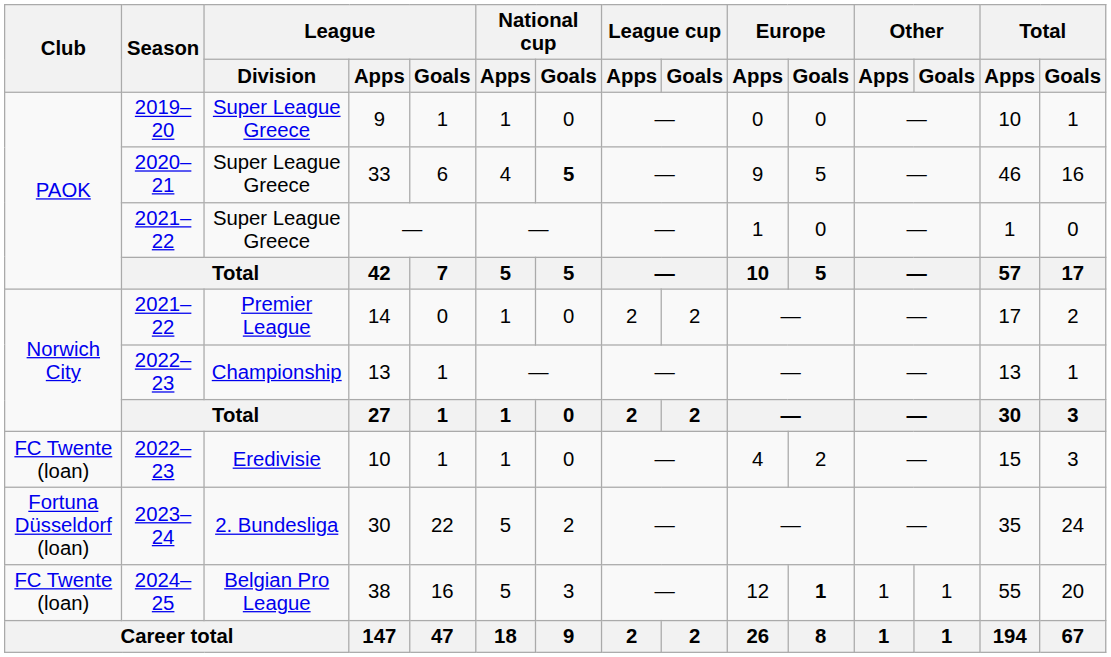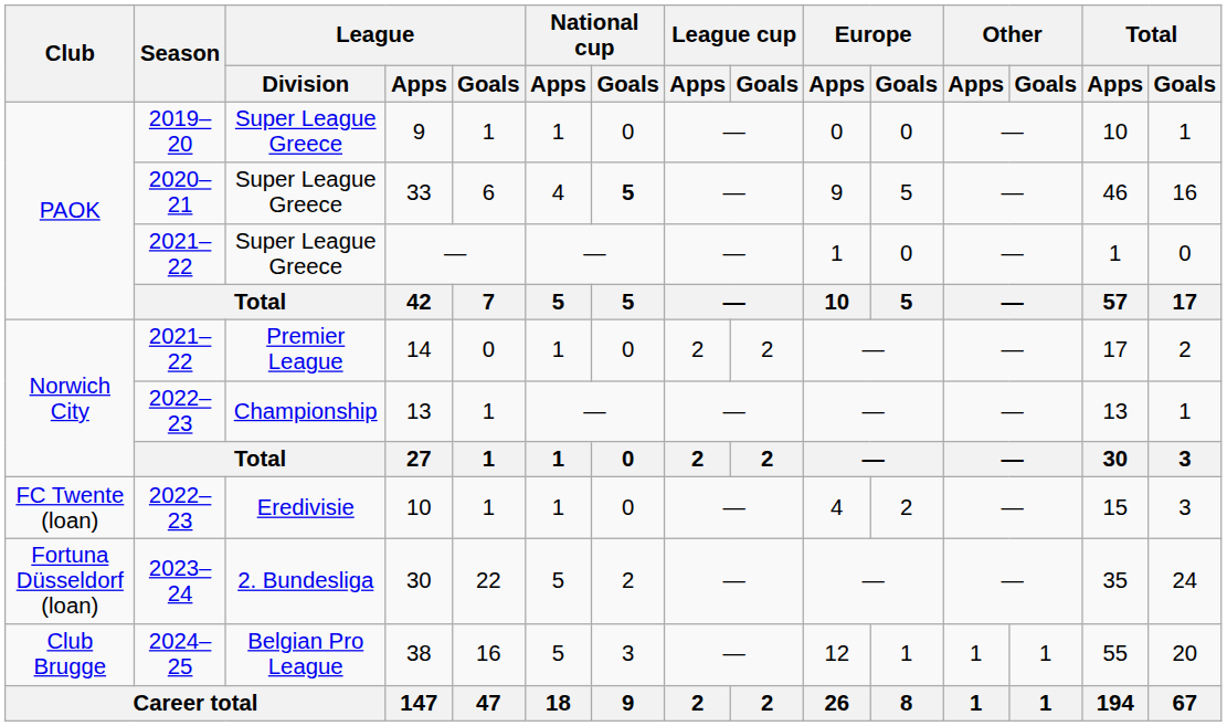38 | Club: FC Twente (loan) -> Club Brugge
38 | Europe / Goals: bold -> normal
